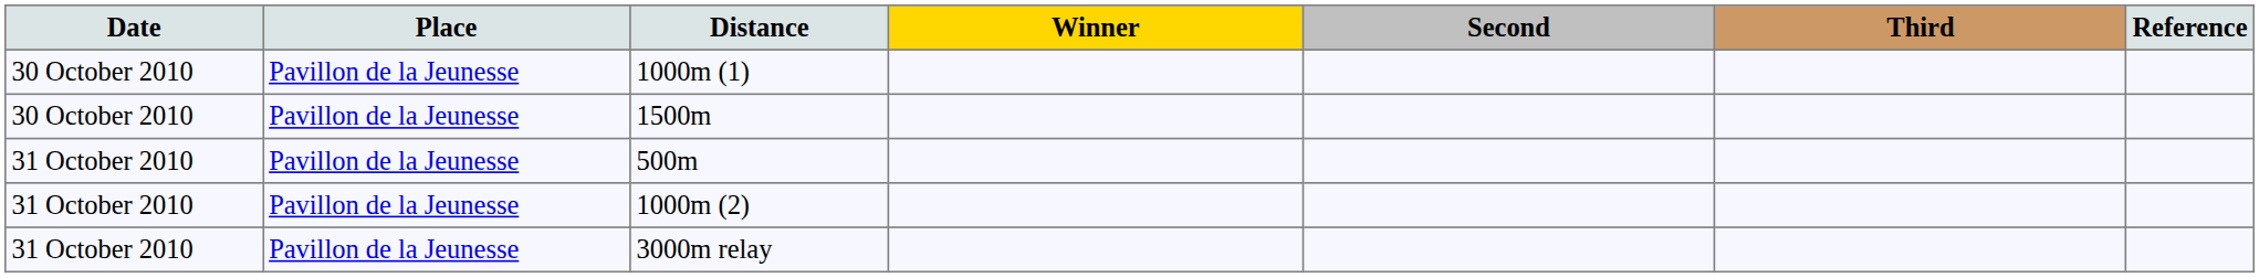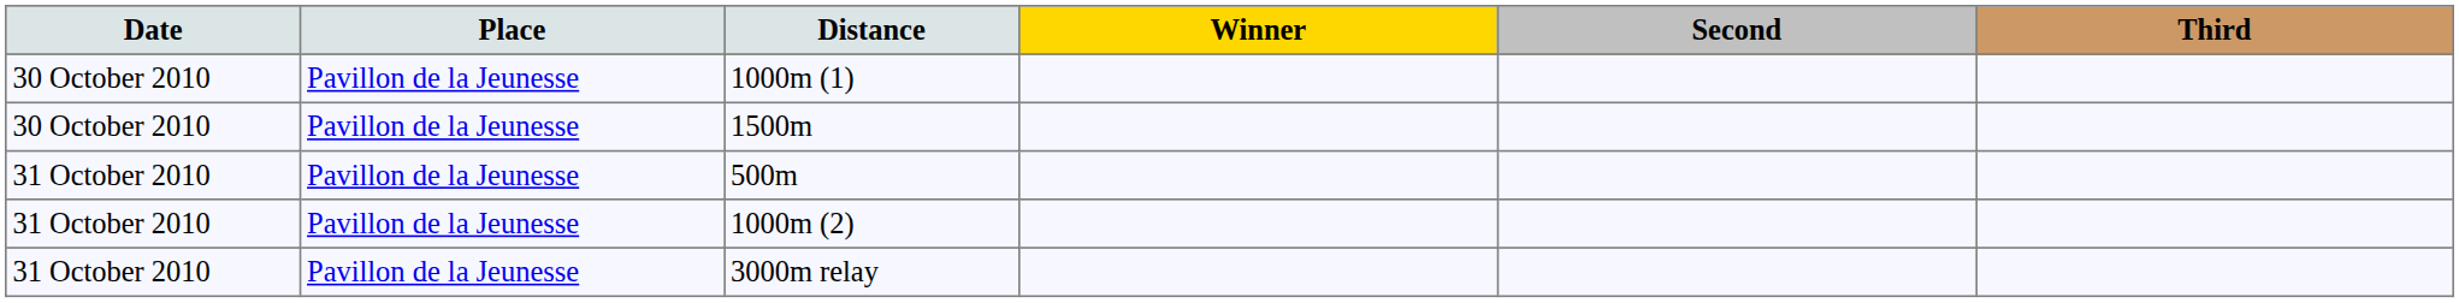- column: Reference
